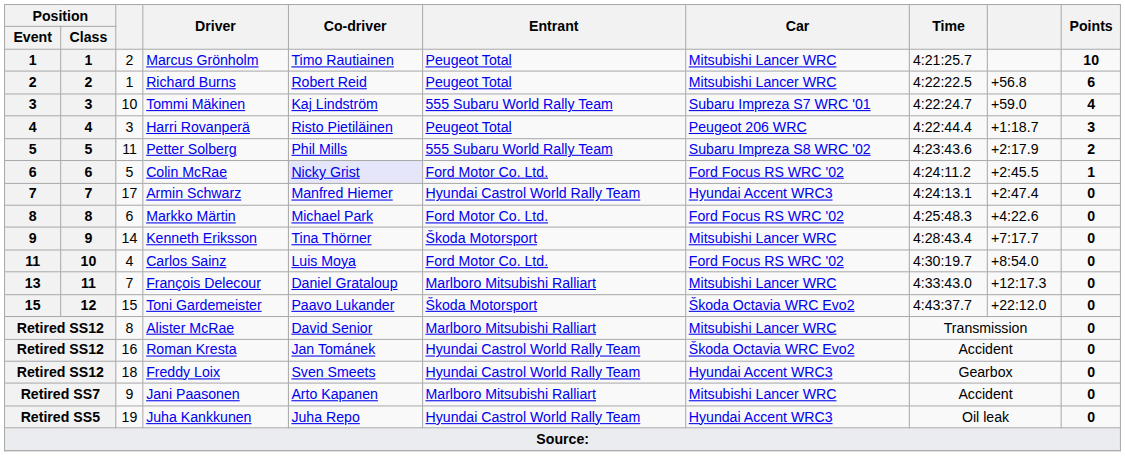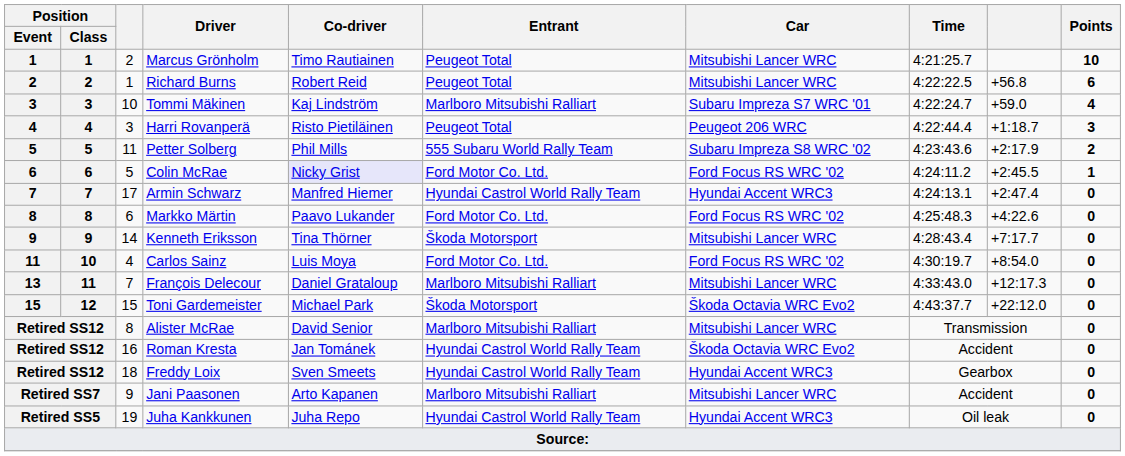Tommi Mäkinen | Entrant: 555 Subaru World Rally Team -> Marlboro Mitsubishi Ralliart
Markko Märtin | Co-driver: Michael Park -> Paavo Lukander
Toni Gardemeister | Co-driver: Paavo Lukander -> Michael Park
